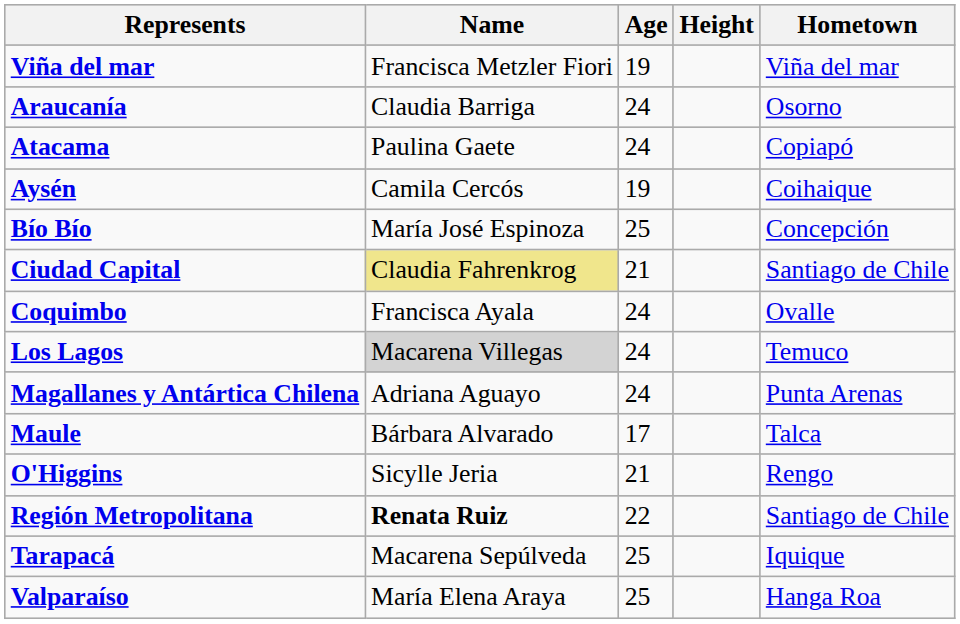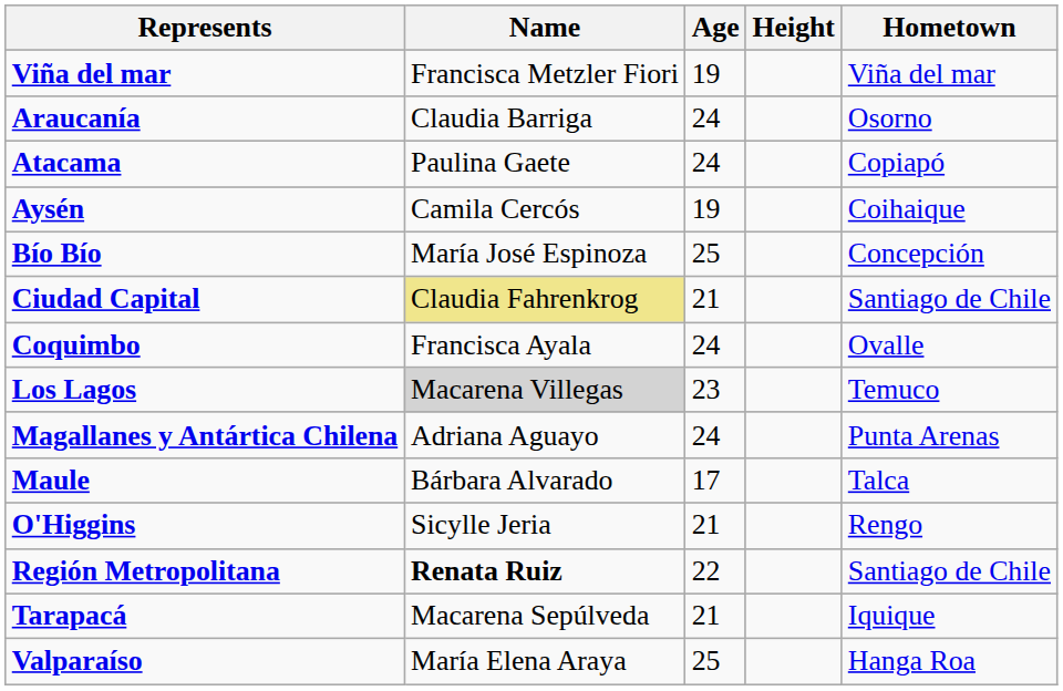Los Lagos | Age: 24 -> 23
Tarapacá | Age: 25 -> 21
